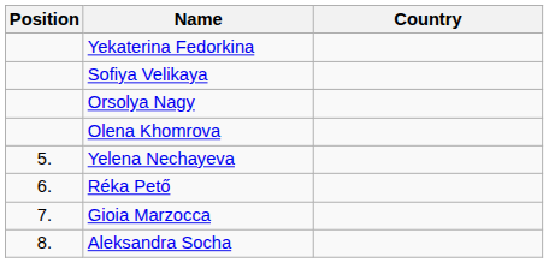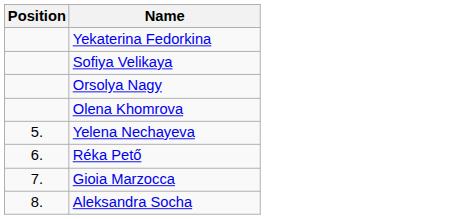- column: Country
